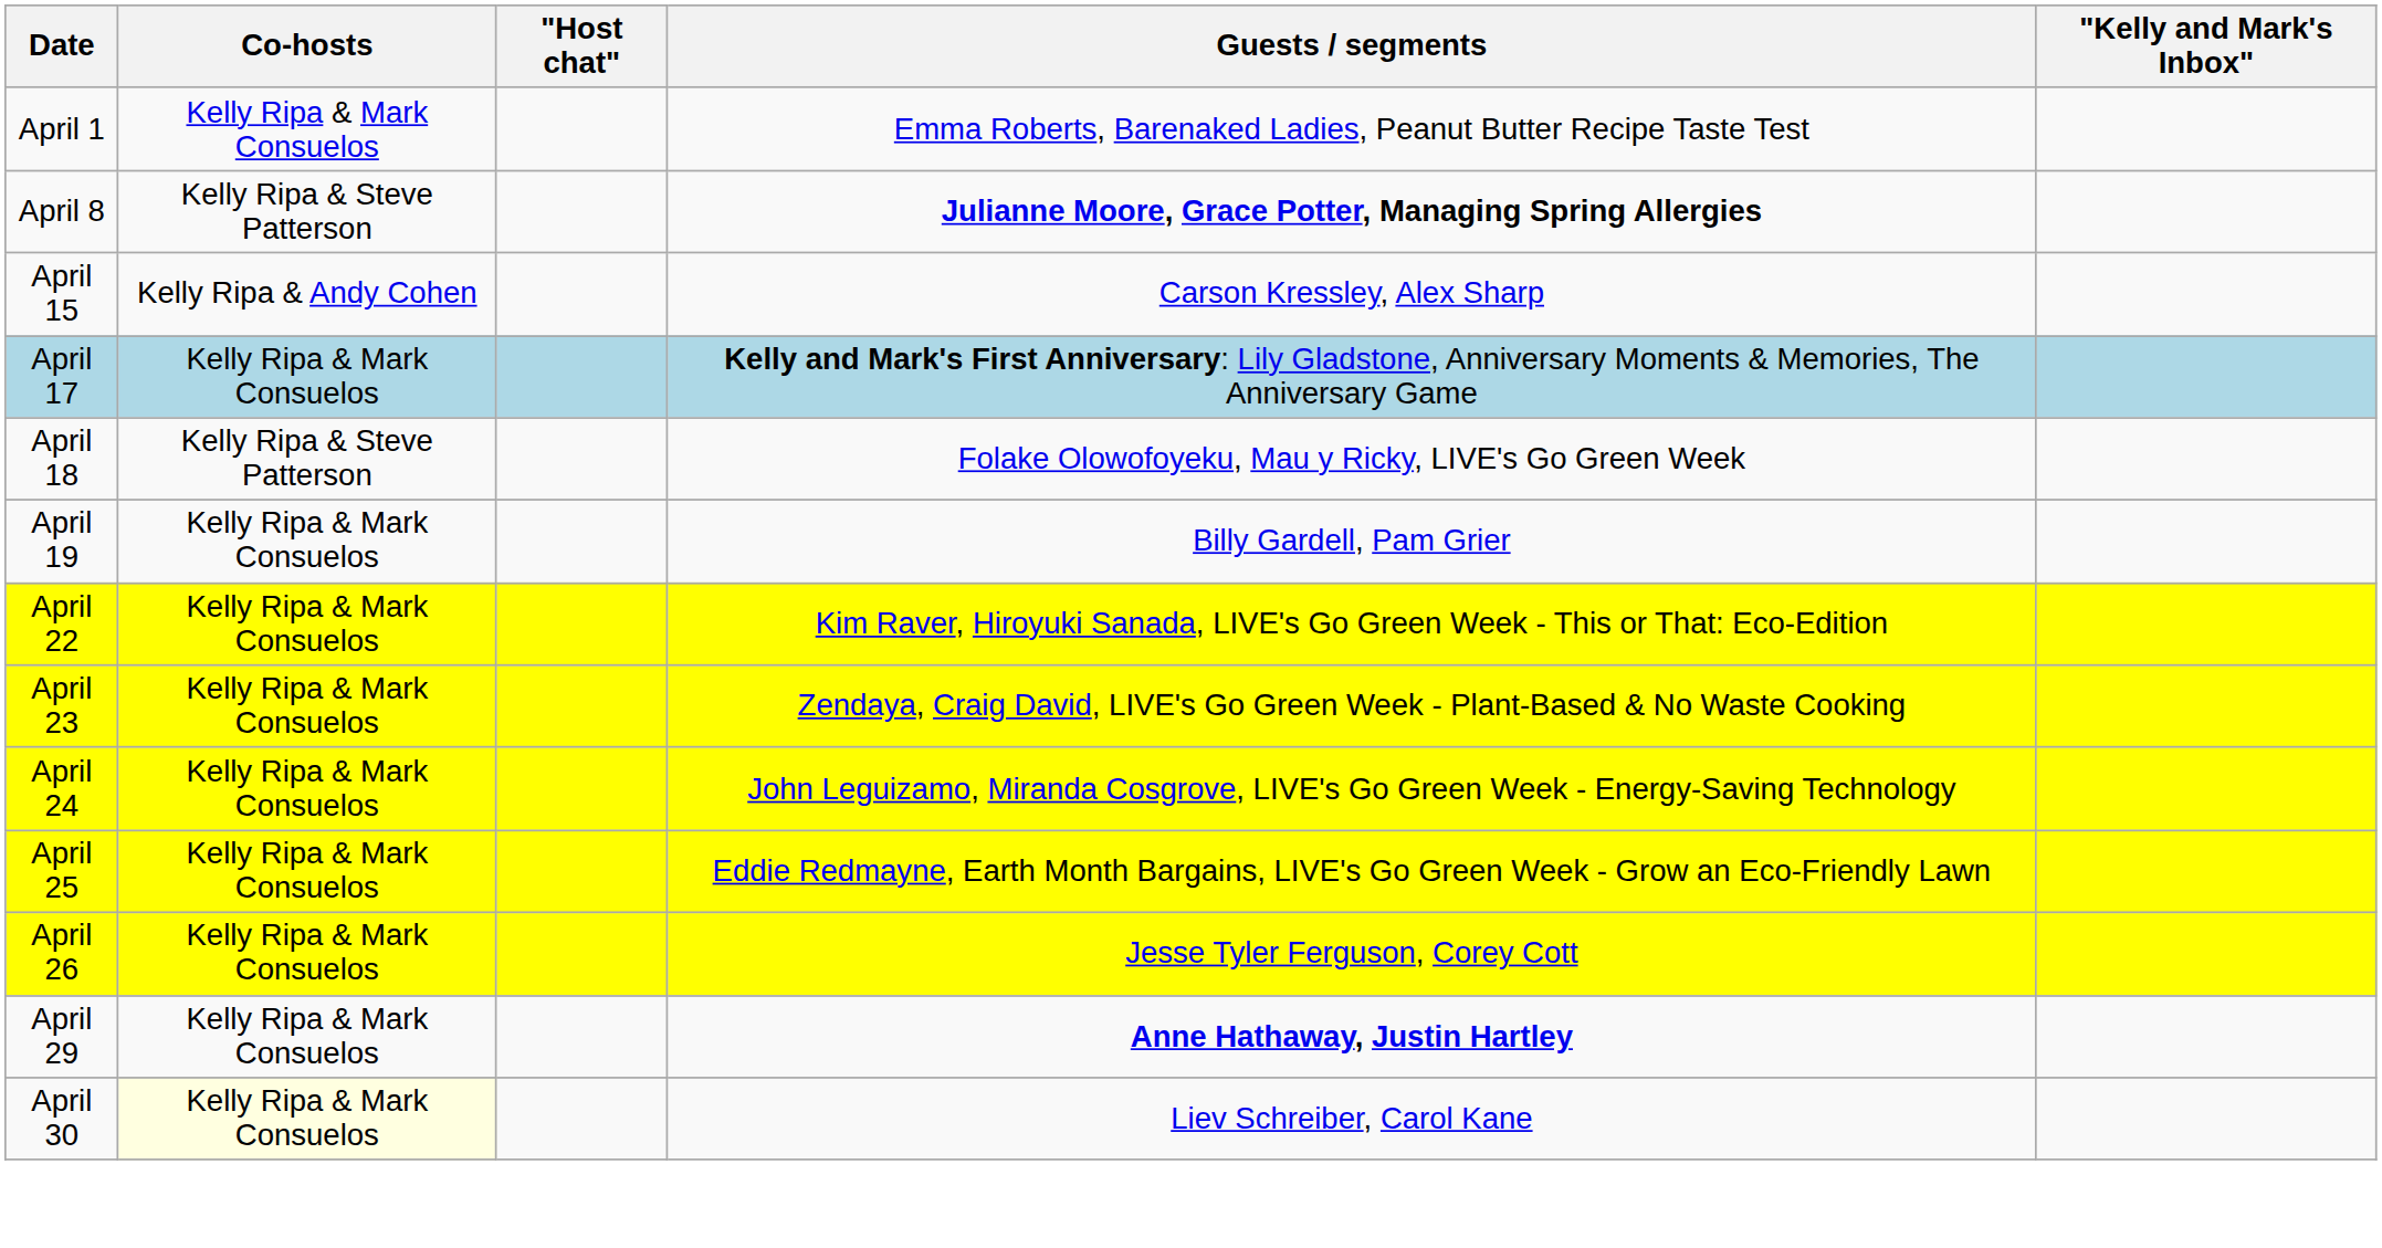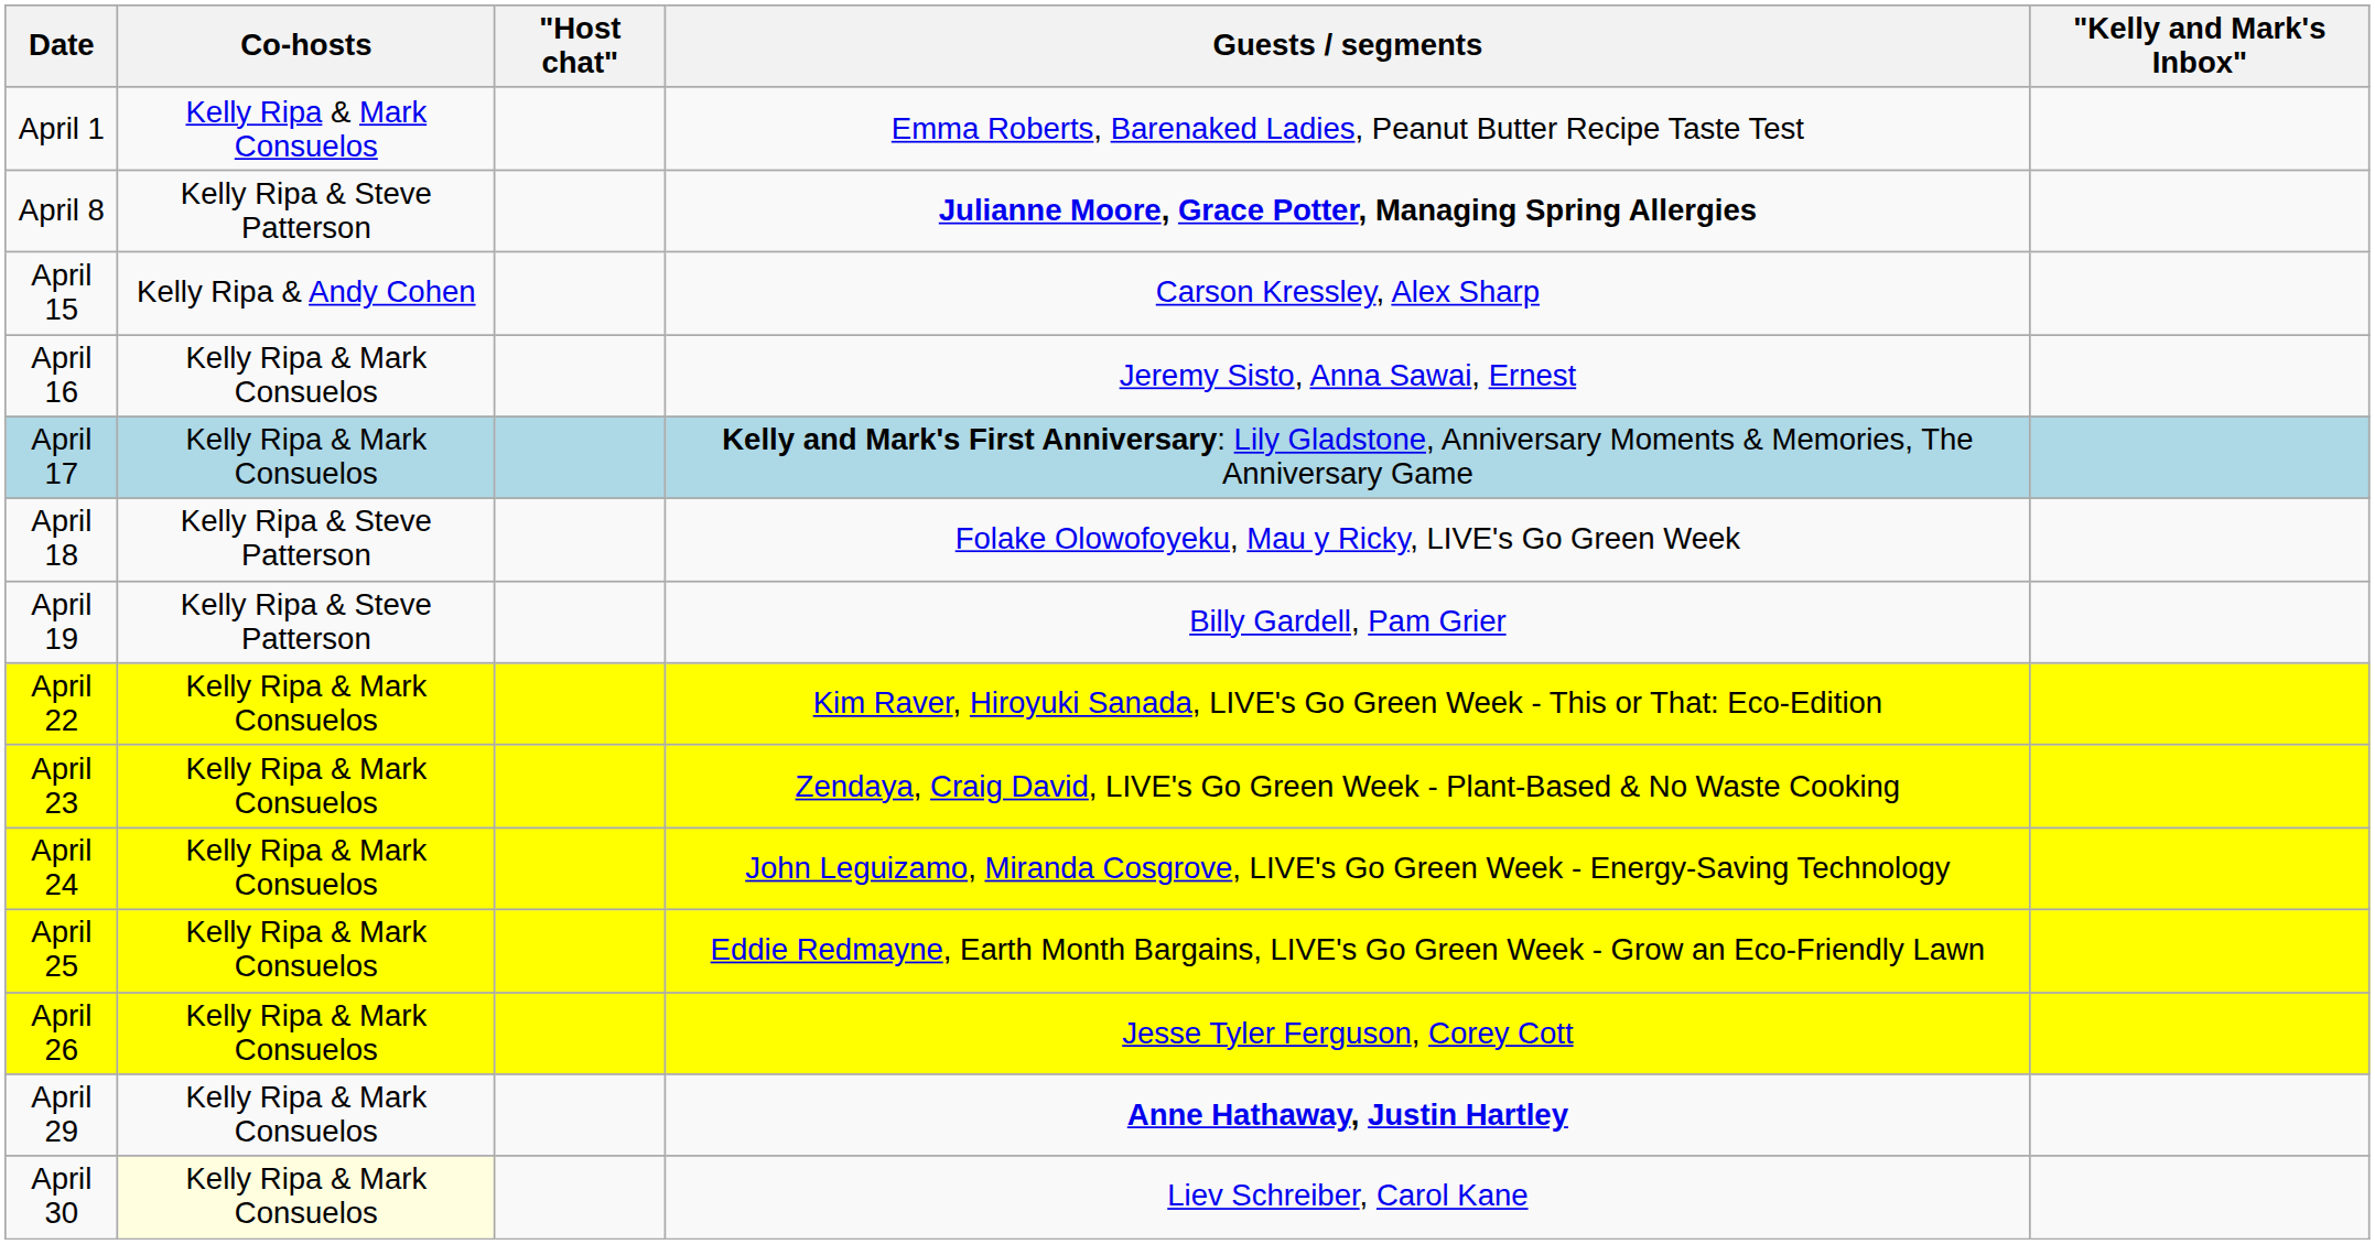+ row: April 16 | Kelly Ripa & Mark Consuelos | Jeremy Sisto, Anna Sawai, Ernest
April 19 | Co-hosts: Kelly Ripa & Mark Consuelos -> Kelly Ripa & Steve Patterson
